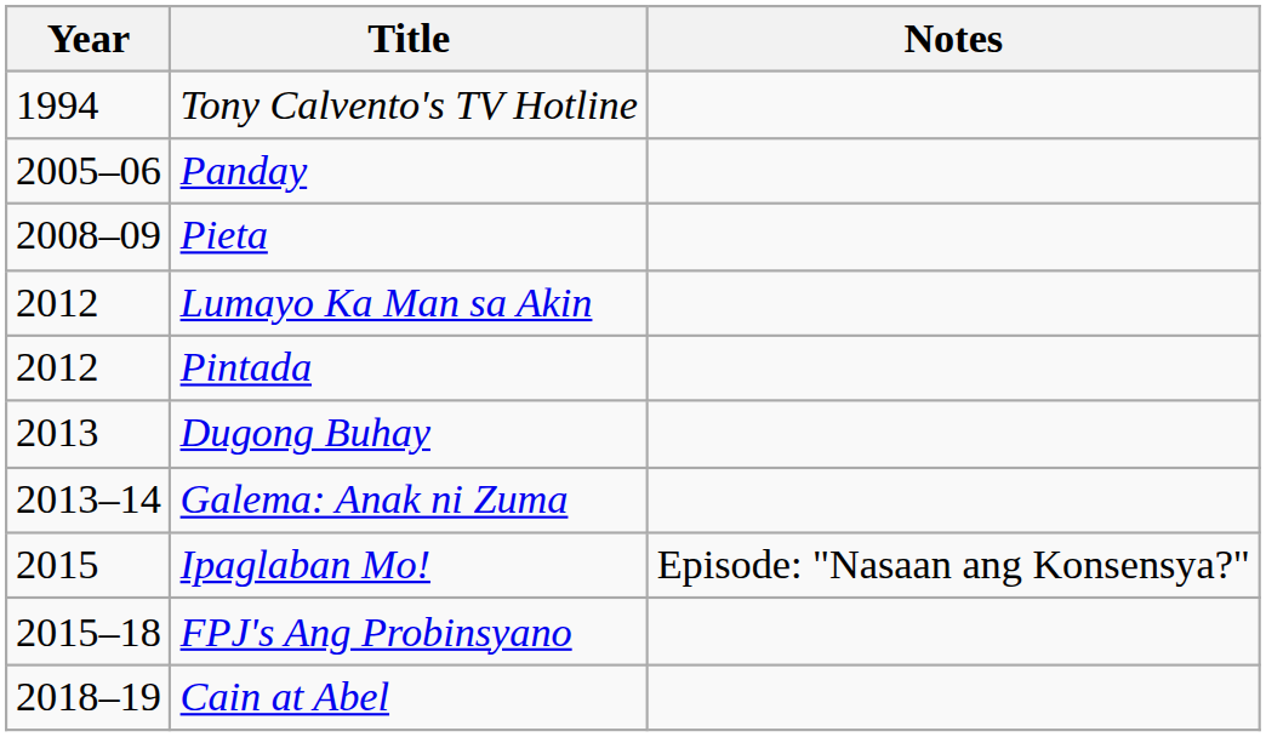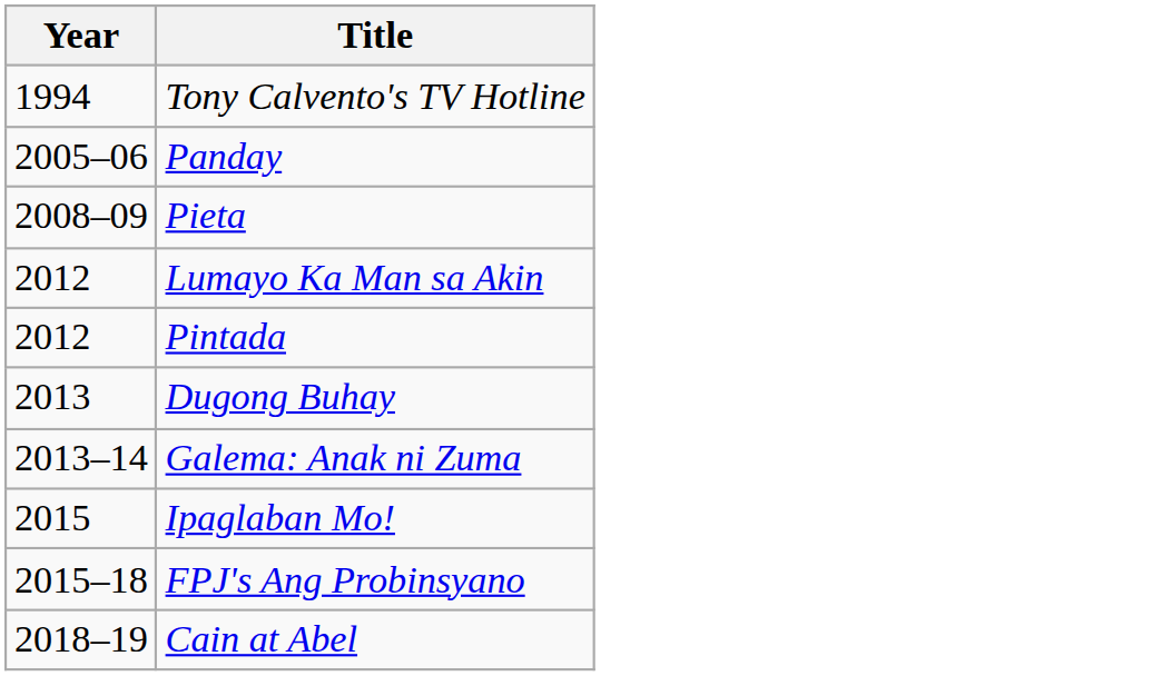- column: Notes | Episode: "Nasaan ang Konsensya?"
